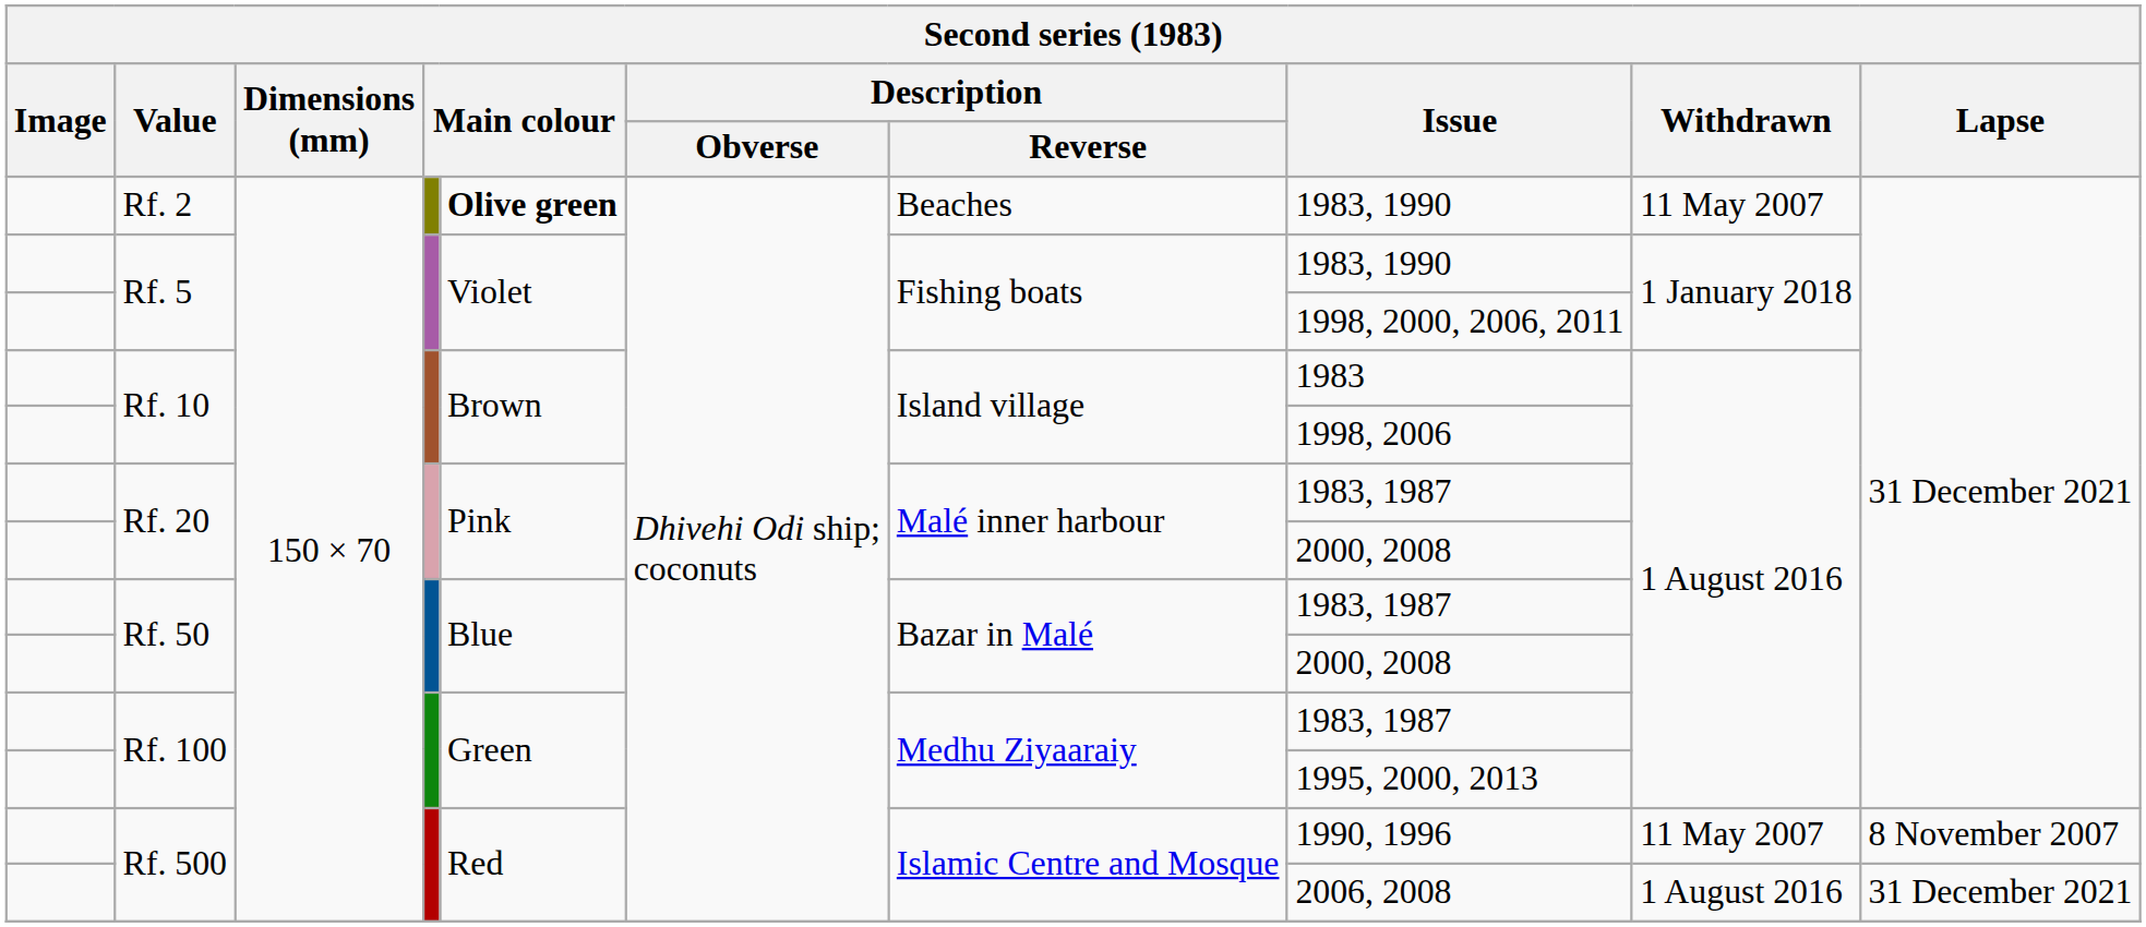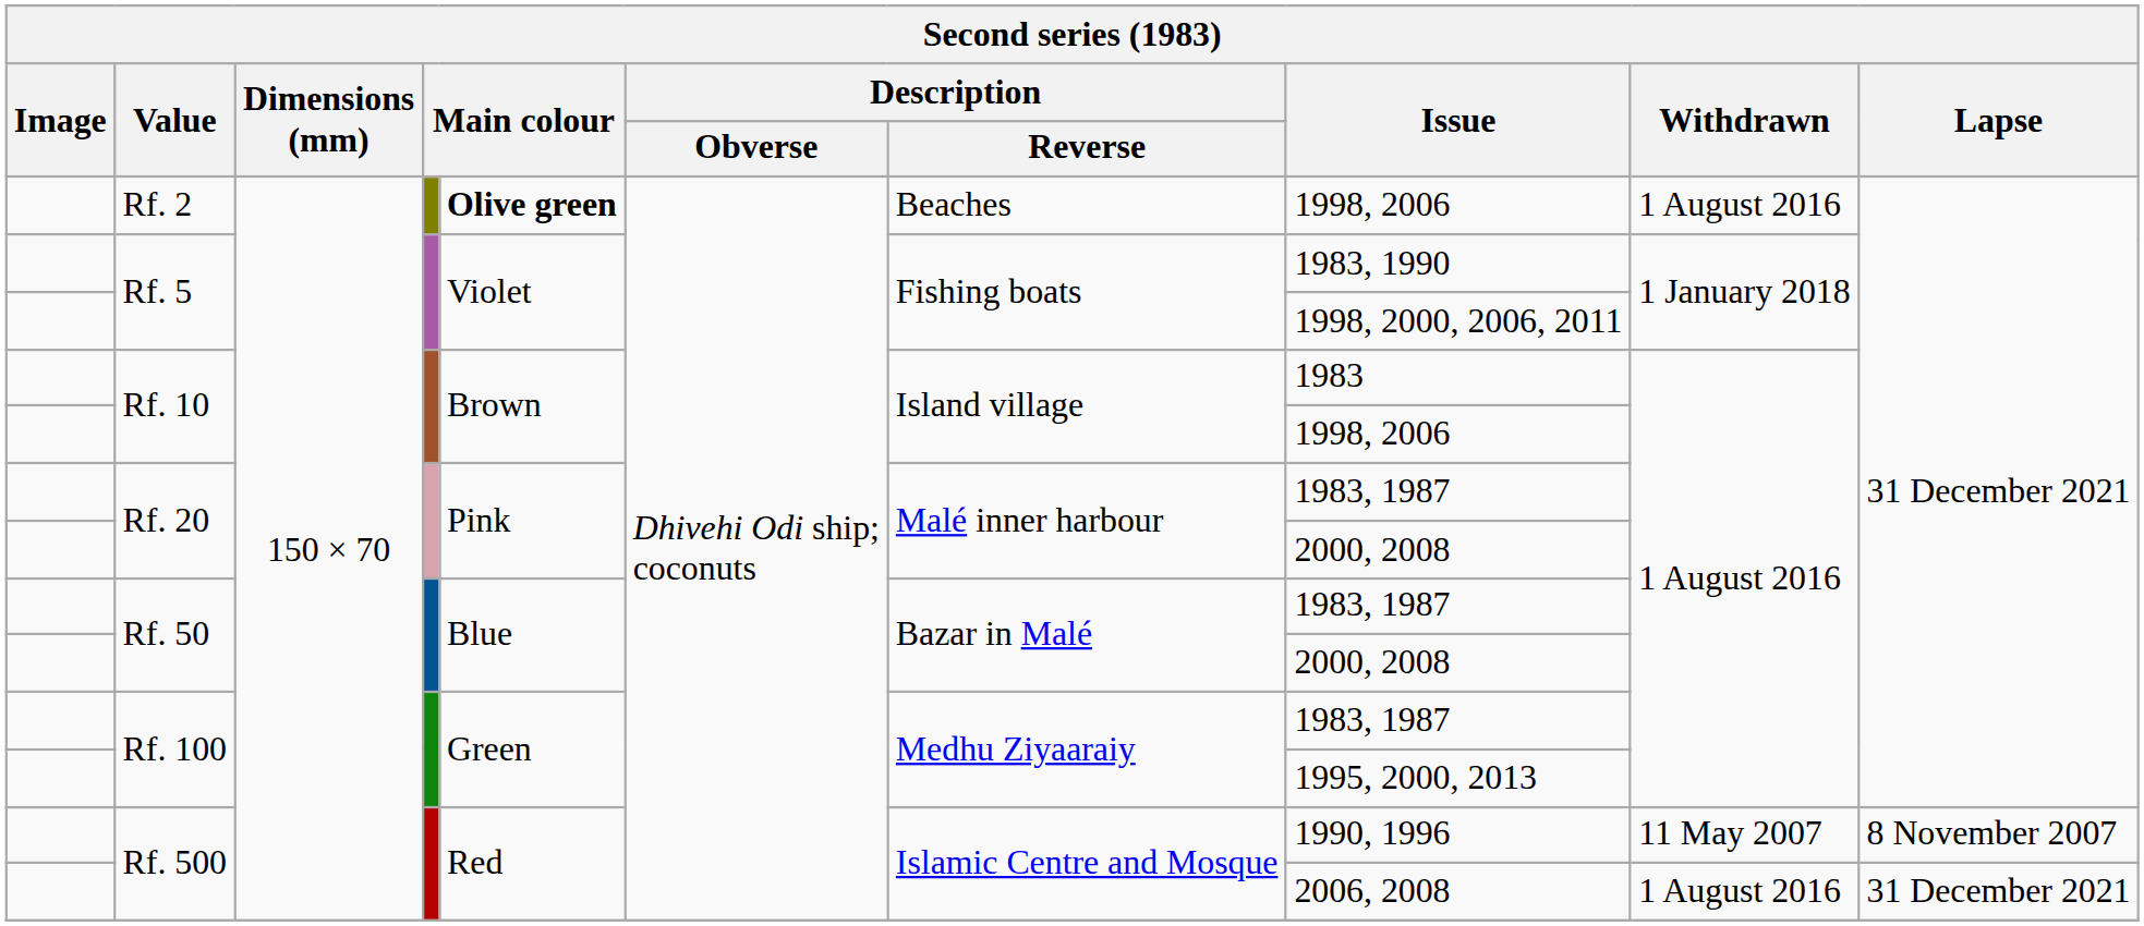Rf. 2 | Issue: 1983, 1990 -> 1998, 2006
Rf. 2 | Withdrawn: 11 May 2007 -> 1 August 2016
